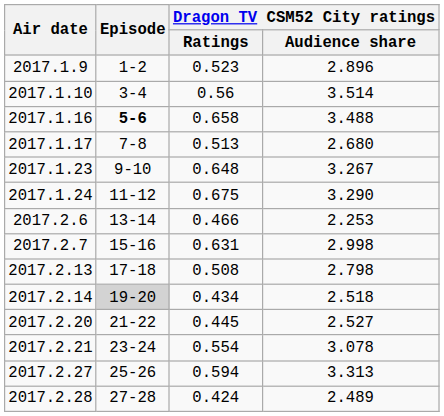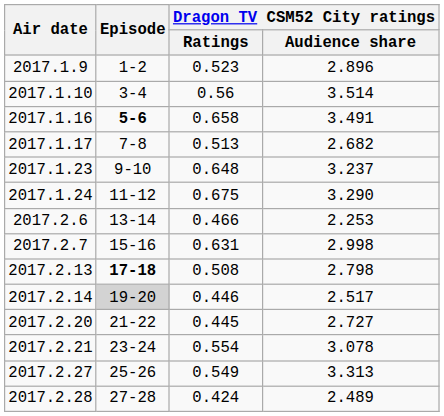2017.1.16 | Dragon TV CSM52 City ratings / Audience share: 3.488 -> 3.491
2017.1.17 | Dragon TV CSM52 City ratings / Audience share: 2.680 -> 2.682
2017.1.23 | Dragon TV CSM52 City ratings / Audience share: 3.267 -> 3.237
2017.2.13 | Episode: normal -> bold
2017.2.14 | Dragon TV CSM52 City ratings / Ratings: 0.434 -> 0.446
2017.2.14 | Dragon TV CSM52 City ratings / Audience share: 2.518 -> 2.517
2017.2.20 | Dragon TV CSM52 City ratings / Audience share: 2.527 -> 2.727
2017.2.27 | Dragon TV CSM52 City ratings / Ratings: 0.594 -> 0.549
